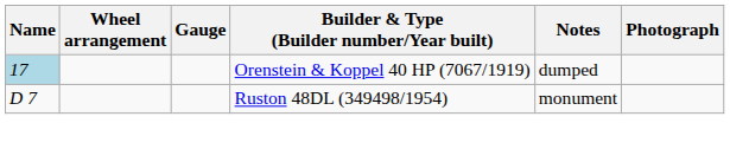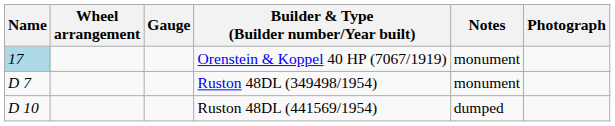Orenstein & Koppel 40 HP (7067/1919) | Notes: dumped -> monument
+ row: D 10 | Ruston 48DL (441569/1954) | dumped
